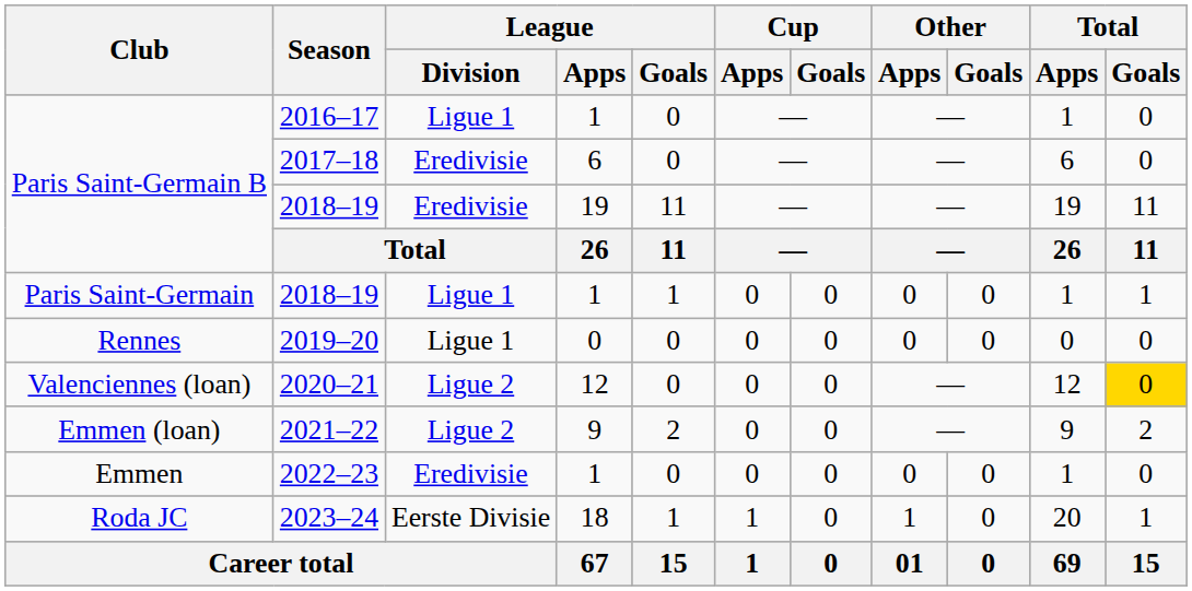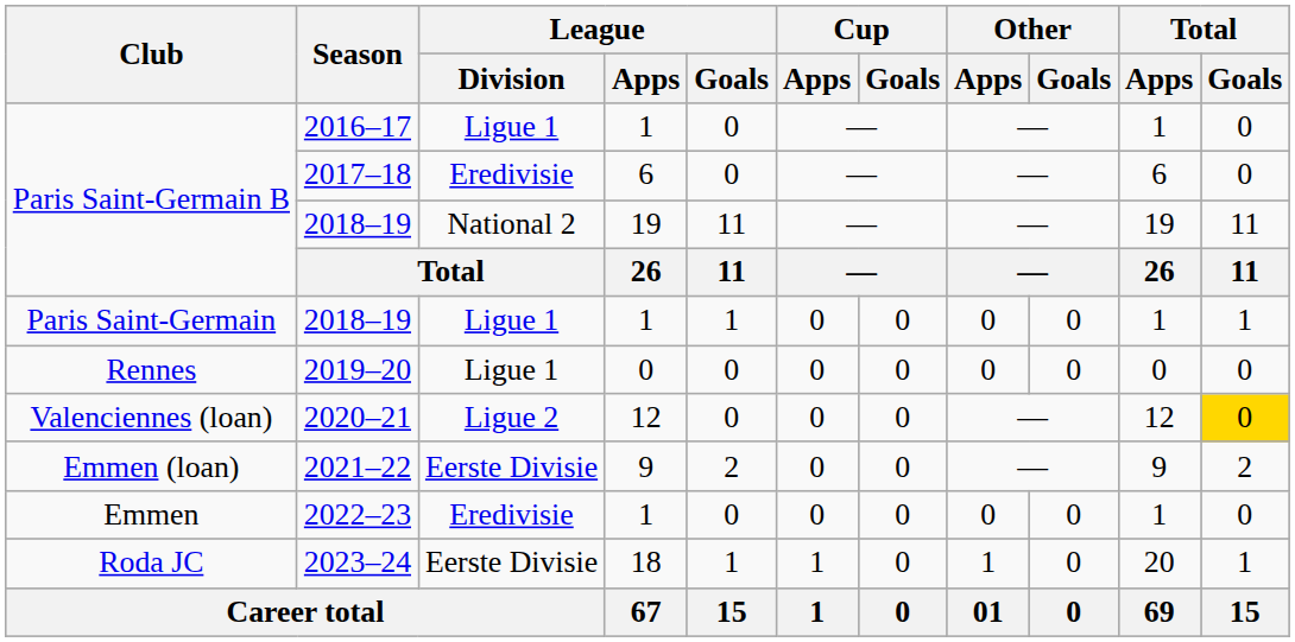Paris Saint-Germain B / 2018–19 | League / Division: Eredivisie -> National 2
2021–22 | League / Division: Ligue 2 -> Eerste Divisie
